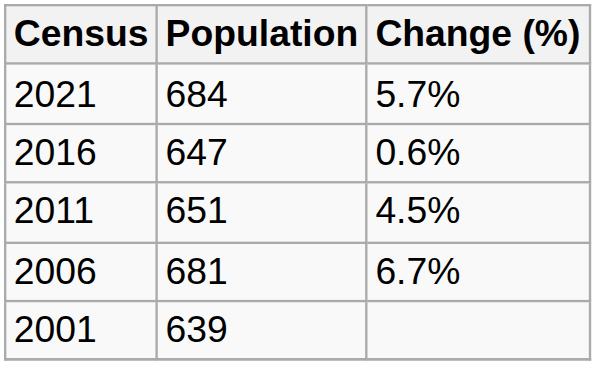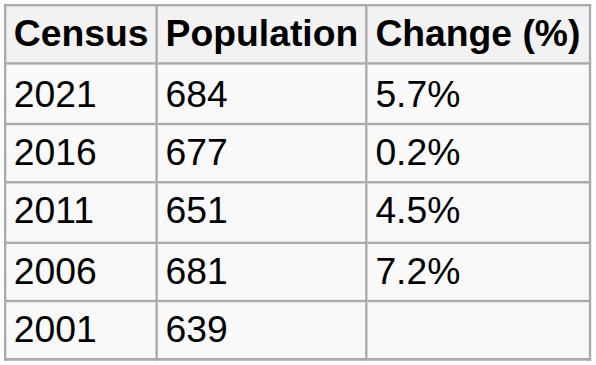2016 | Population: 647 -> 677
2016 | Change (%): 0.6% -> 0.2%
2006 | Change (%): 6.7% -> 7.2%
